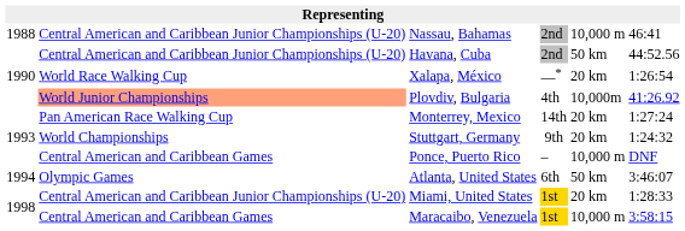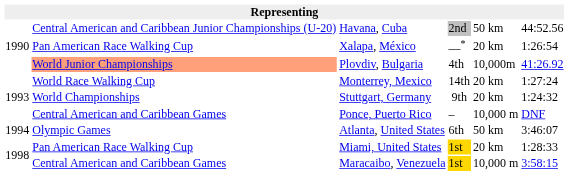- row: 1988 | Central American and Caribbean Junior Championships (U-20) | Nassau, Bahamas | 2nd | 10,000 m | 46:41
Xalapa, México | column 2: World Race Walking Cup -> Pan American Race Walking Cup
Monterrey, Mexico | column 2: Pan American Race Walking Cup -> World Race Walking Cup
Miami, United States | column 2: Central American and Caribbean Junior Championships (U-20) -> Pan American Race Walking Cup
